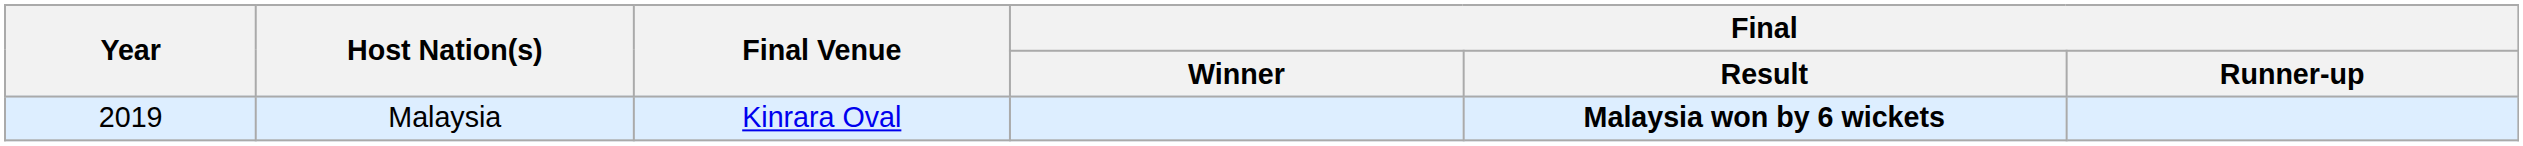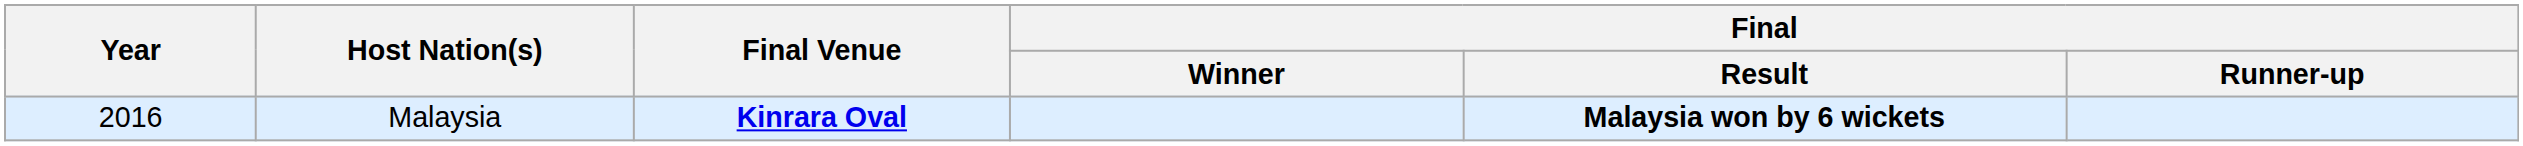Malaysia | Year: 2019 -> 2016
Malaysia | Final Venue: normal -> bold
